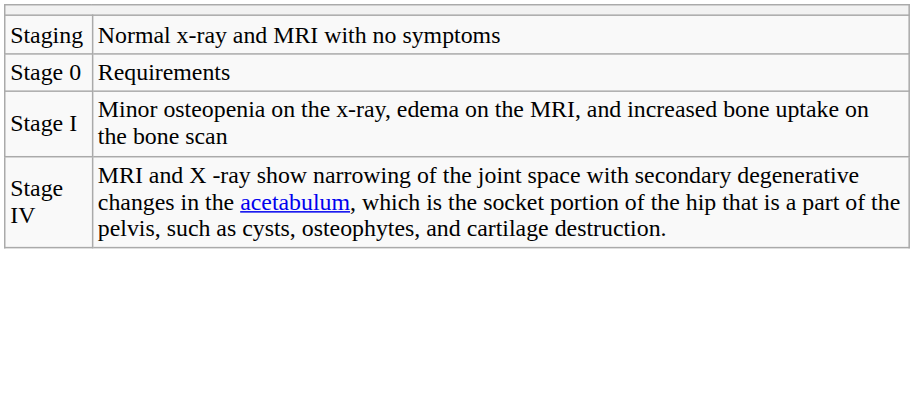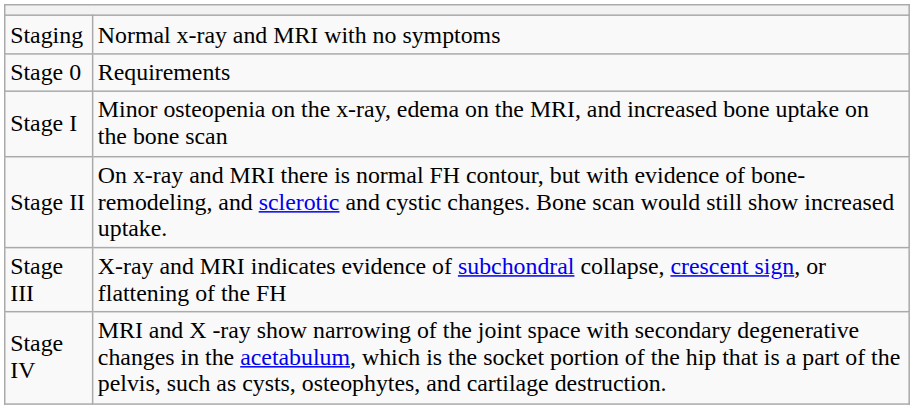+ row: Stage II | On x-ray and MRI there is normal FH contour, but with evidence of bone-remodeling, and sclerotic and cystic changes. Bone scan would still show increased uptake.
+ row: Stage III | X-ray and MRI indicates evidence of subchondral collapse, crescent sign, or flattening of the FH
